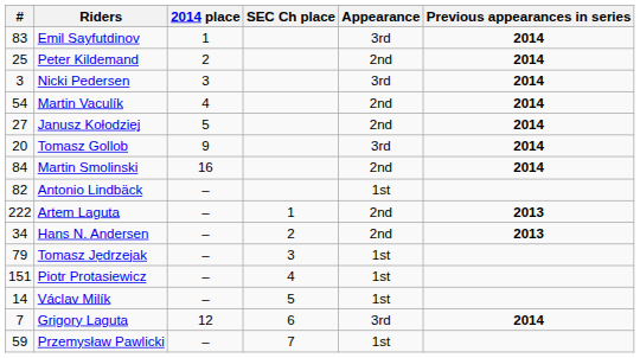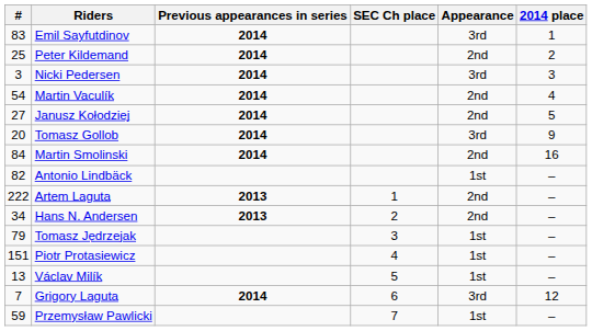columns swapped: 2014 place <-> Previous appearances in series
Václav Milík | #: 14 -> 13
